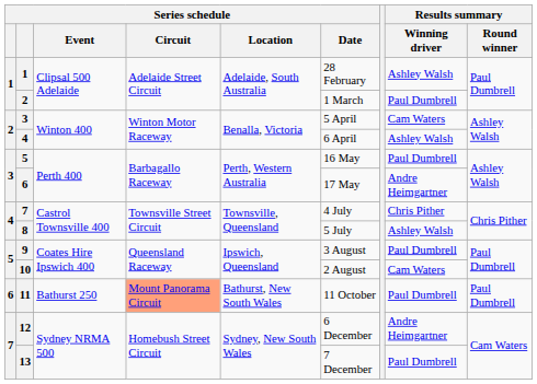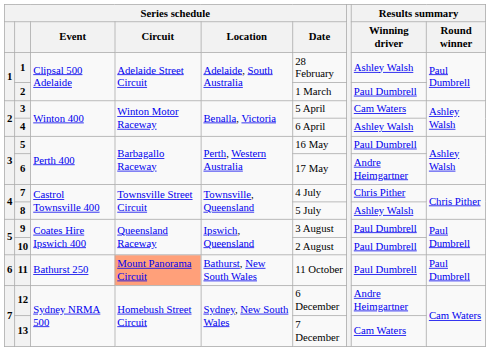10 | Results summary / Winning driver: Cam Waters -> Paul Dumbrell
13 | Results summary / Winning driver: Paul Dumbrell -> Cam Waters
